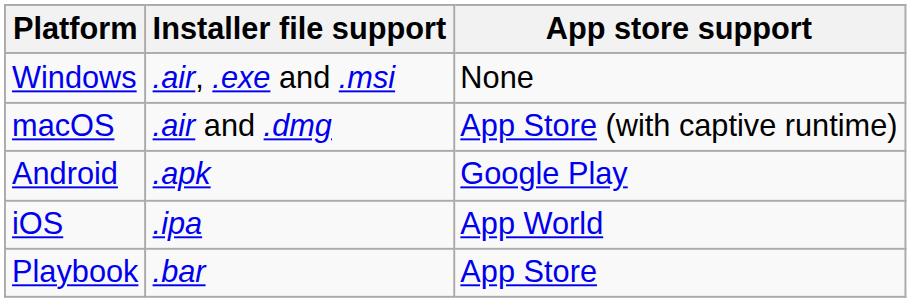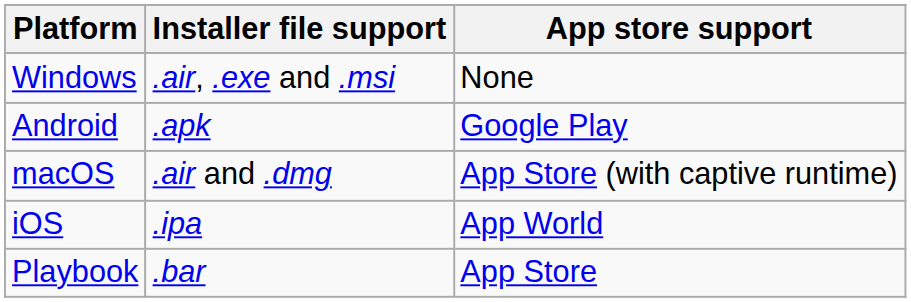rows swapped: macOS <-> Android
